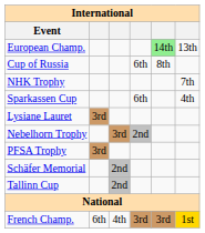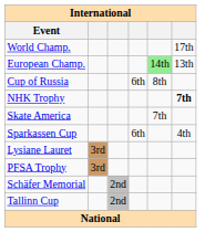+ row: World Champ. | 17th
NHK Trophy | column 6: normal -> bold
+ row: Skate America | 7th
- row: Nebelhorn Trophy | 3rd | 2nd
- row: French Champ. | 6th | 4th | 3rd | 3rd | 1st
